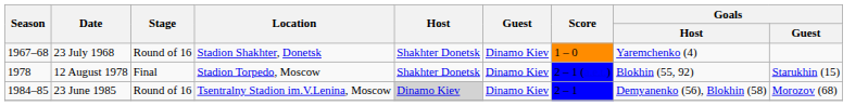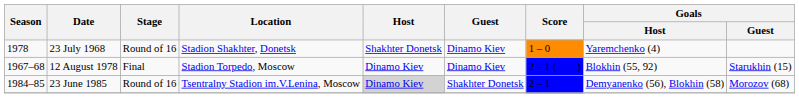23 July 1968 | Season: 1967–68 -> 1978
12 August 1978 | Season: 1978 -> 1967–68
12 August 1978 | Host: Shakhter Donetsk -> Dinamo Kiev
23 June 1985 | Guest: Dinamo Kiev -> Shakhter Donetsk
